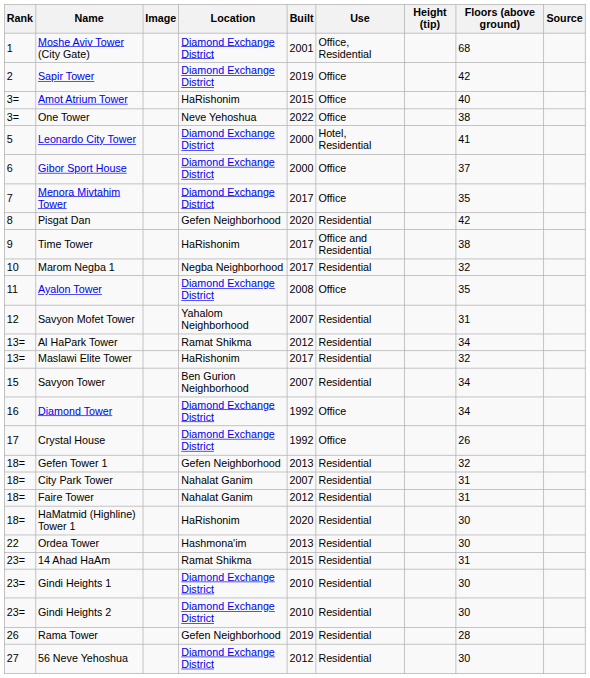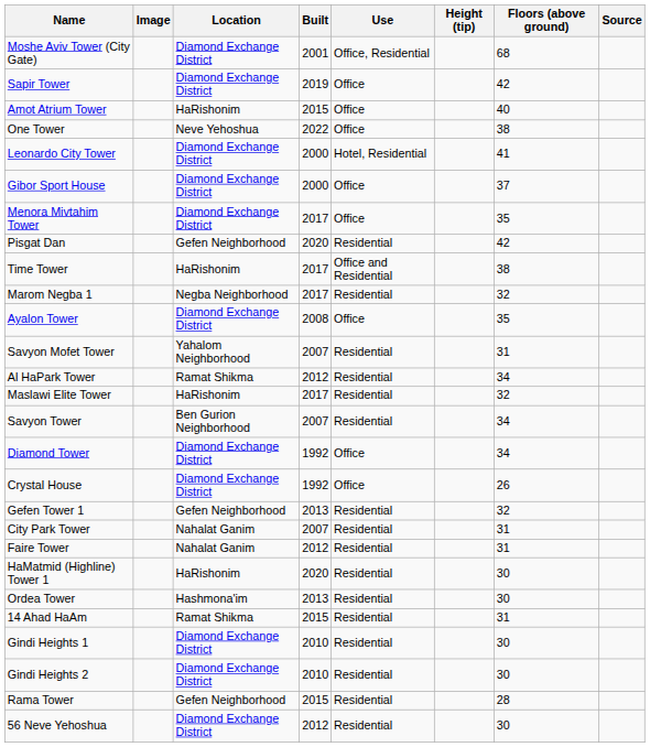- column: Rank | 1 | 2 | 3= | 3= | 5 | 6 | 7 | 8 | 9 | 10 | 11 | 12 | 13= | 13= | 15 | 16 | 17 | 18= | 18= | 18= | 18= | 22 | 23= | 23= | 23= | 26 | 27
Rama Tower | Built: 2019 -> 2015
